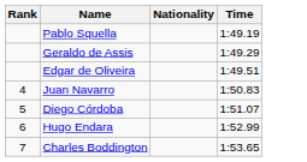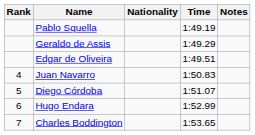+ column: Notes
